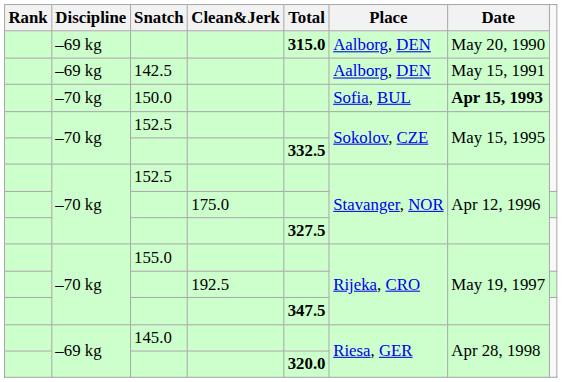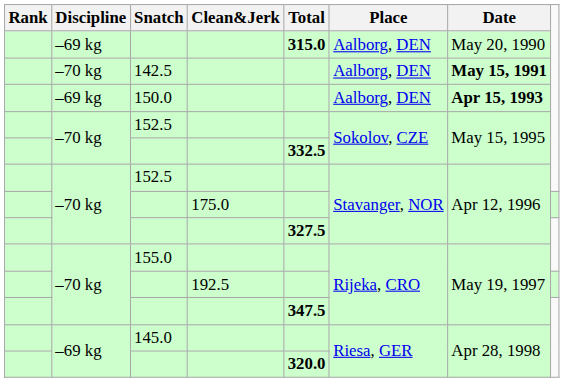142.5 | Discipline: –69 kg -> –70 kg
142.5 | Date: normal -> bold
150.0 | Discipline: –70 kg -> –69 kg
150.0 | Place: Sofia, BUL -> Aalborg, DEN
